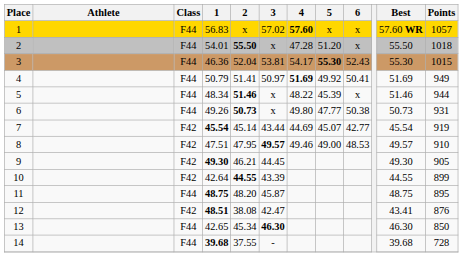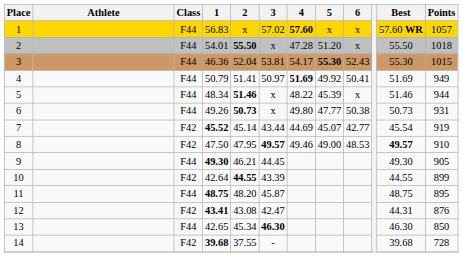7 | 1: 45.54 -> 45.52
8 | 1: 47.51 -> 47.50
8 | Best: normal -> bold
9 | Class: F42 -> F44
12 | 1: 48.51 -> 43.41
12 | 2: 38.08 -> 43.08
12 | Best: 43.41 -> 44.31
14 | Class: F44 -> F42
